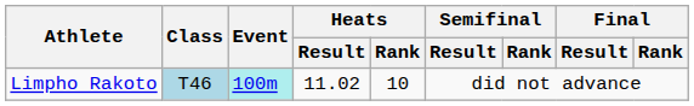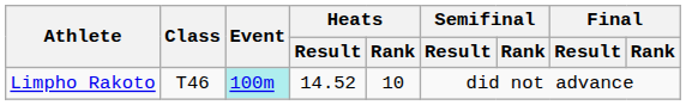Limpho Rakoto | Class: lightblue background -> no background
Limpho Rakoto | Heats / Result: 11.02 -> 14.52
